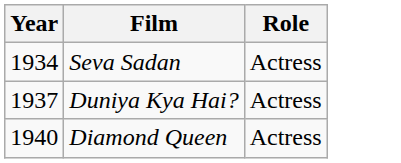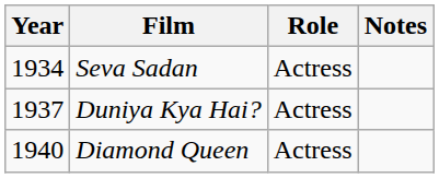+ column: Notes
